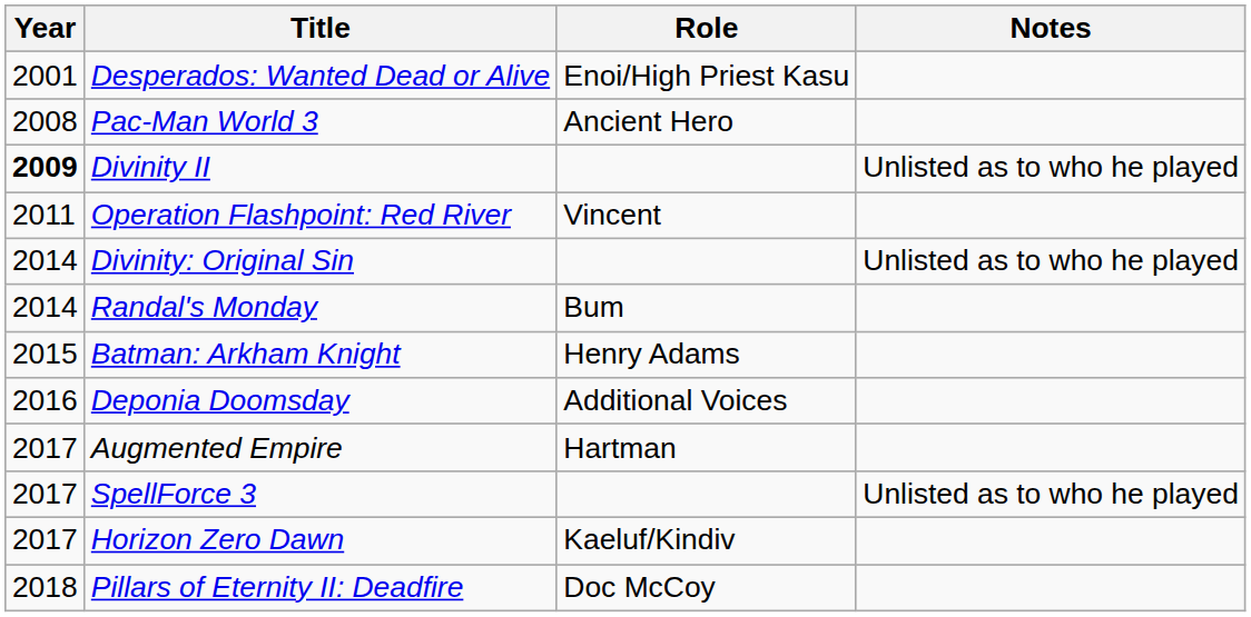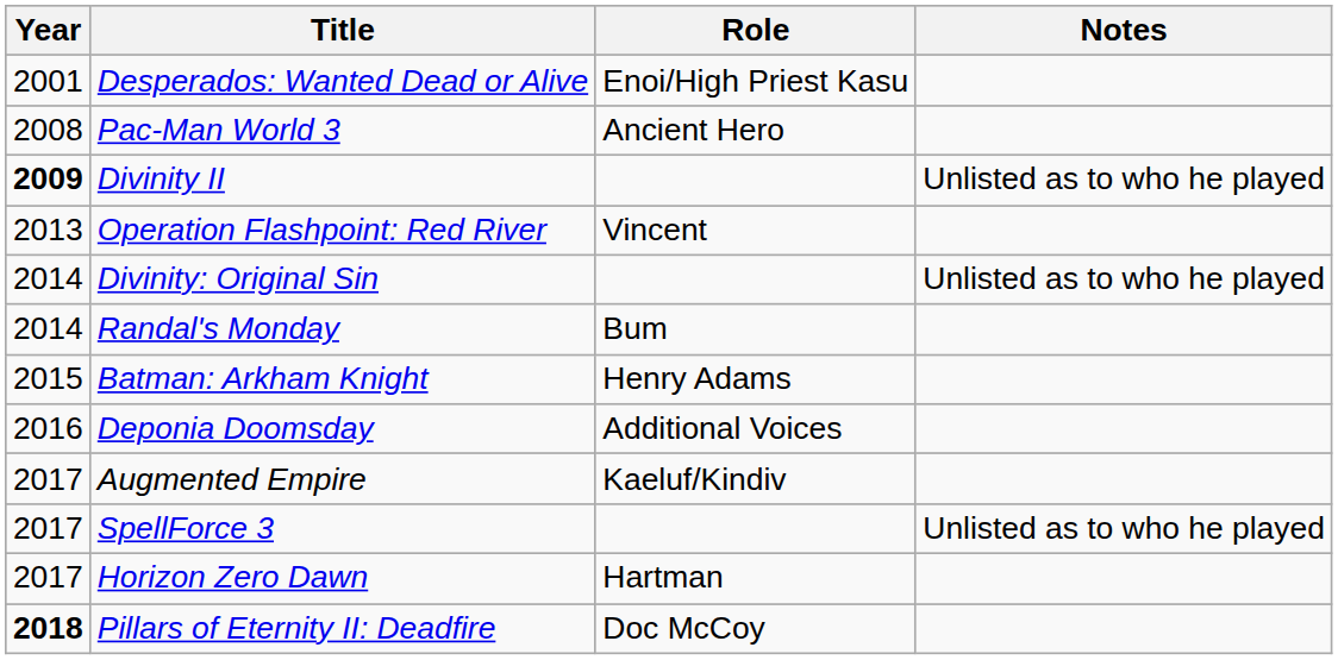Operation Flashpoint: Red River | Year: 2011 -> 2013
Augmented Empire | Role: Hartman -> Kaeluf/Kindiv
Horizon Zero Dawn | Role: Kaeluf/Kindiv -> Hartman
Pillars of Eternity II: Deadfire | Year: normal -> bold
